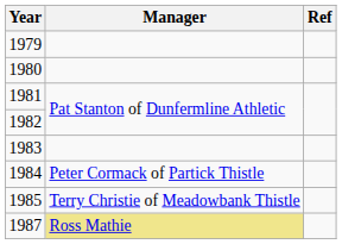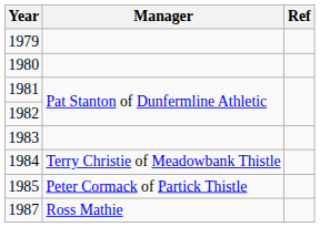1984 | Manager: Peter Cormack of Partick Thistle -> Terry Christie of Meadowbank Thistle
1985 | Manager: Terry Christie of Meadowbank Thistle -> Peter Cormack of Partick Thistle
1987 | Manager: khaki background -> no background
